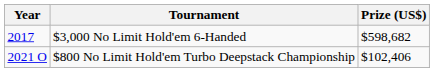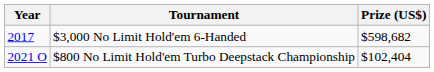$800 No Limit Hold'em Turbo Deepstack Championship | Prize (US$): $102,406 -> $102,404
